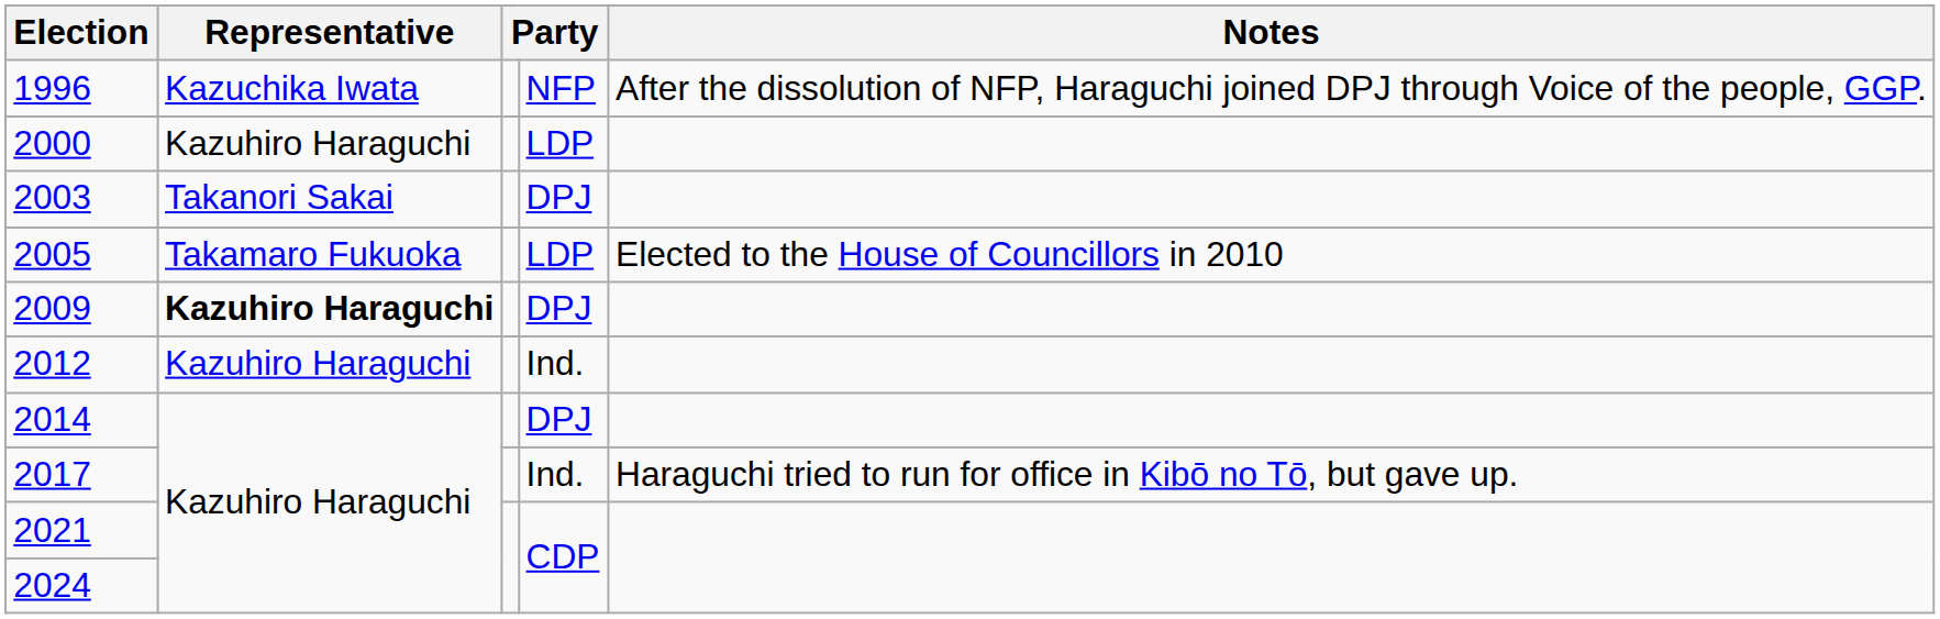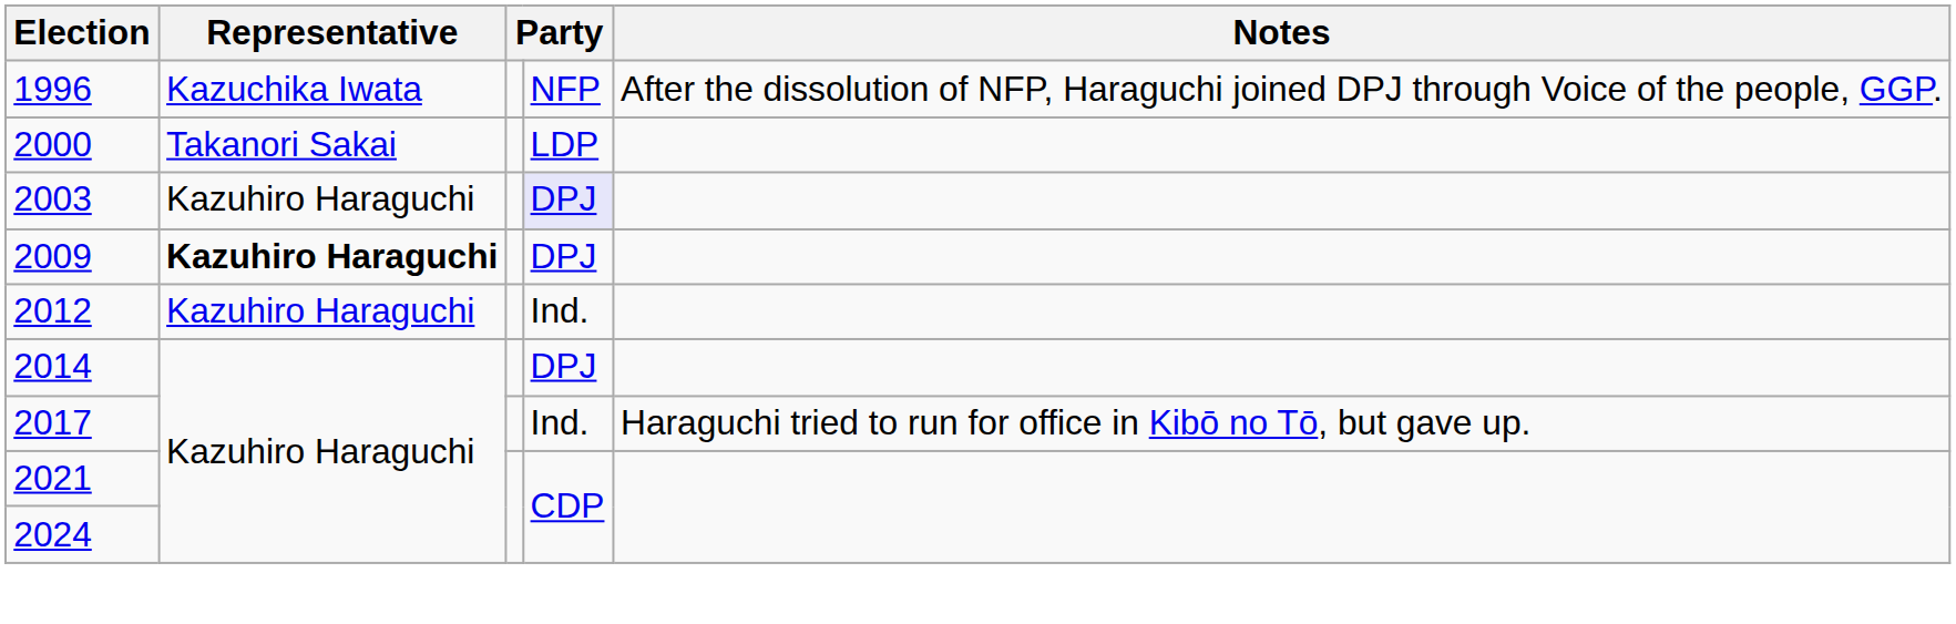2000 | Representative: Kazuhiro Haraguchi -> Takanori Sakai
2003 | Representative: Takanori Sakai -> Kazuhiro Haraguchi
2003 | column 4: no background -> lavender background
- row: 2005 | Takamaro Fukuoka | LDP | Elected to the House of Councillors in 2010
